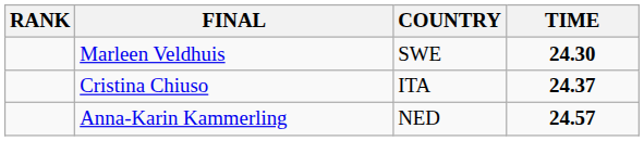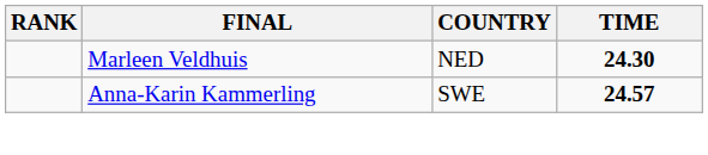Marleen Veldhuis | COUNTRY: SWE -> NED
- row: Cristina Chiuso | ITA | 24.37
Anna-Karin Kammerling | COUNTRY: NED -> SWE
